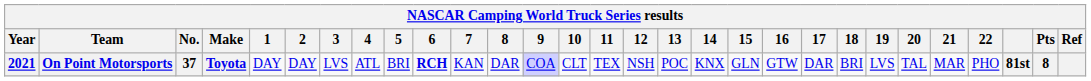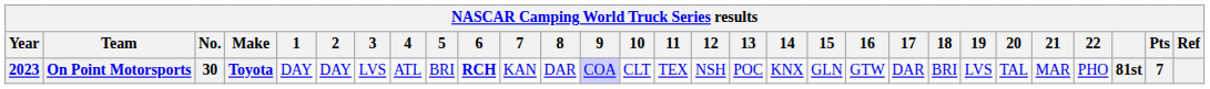On Point Motorsports | Year: 2021 -> 2023
On Point Motorsports | No.: 37 -> 30
On Point Motorsports | Pts: 8 -> 7
